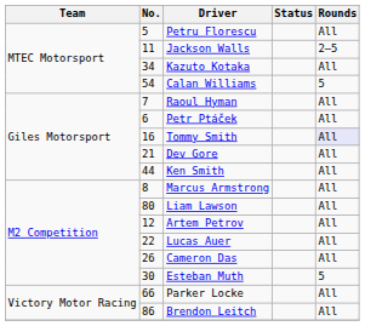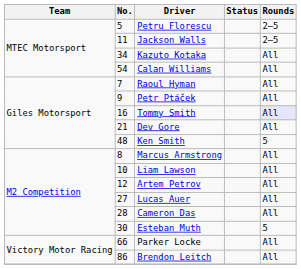Petru Florescu | Rounds: All -> 2–5
Calan Williams | Rounds: 5 -> All
Petr Ptáček | No.: 6 -> 9
Ken Smith | No.: 44 -> 48
Ken Smith | Rounds: All -> 5
Liam Lawson | No.: 80 -> 10
Lucas Auer | No.: 22 -> 27
Cameron Das | No.: 26 -> 28
